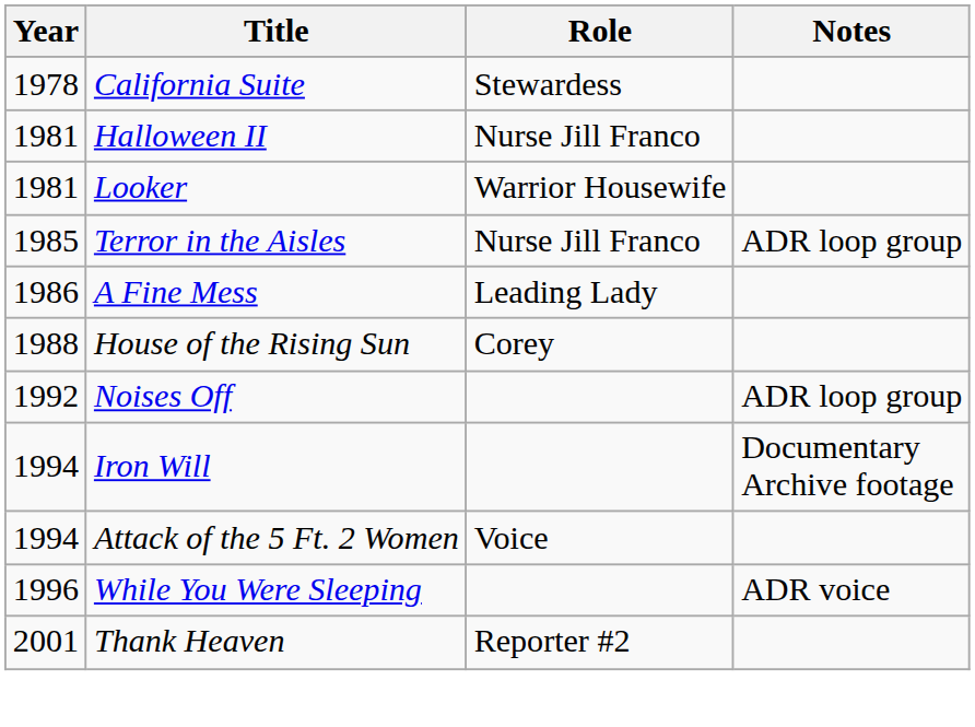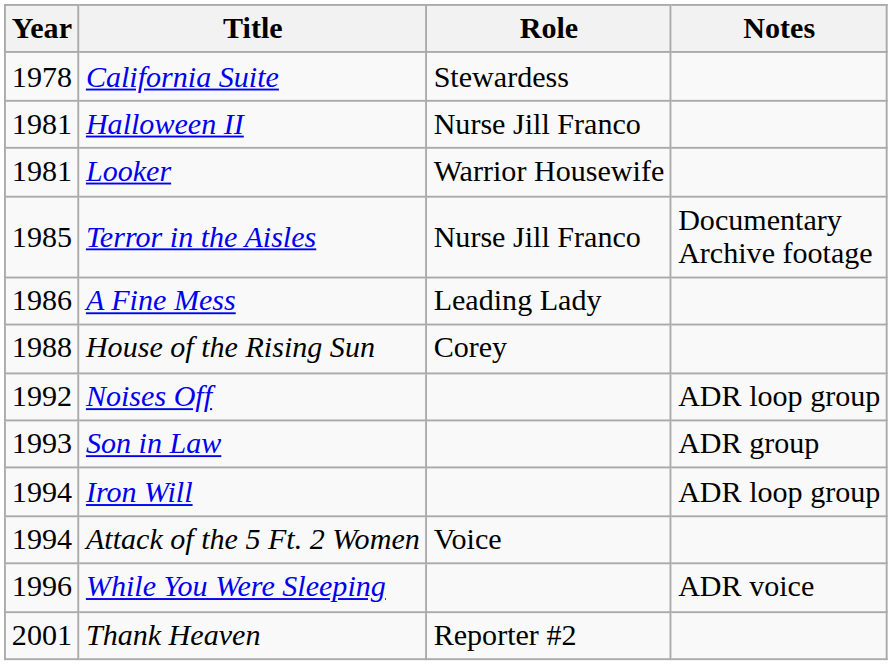Terror in the Aisles | Notes: ADR loop group -> Documentary Archive footage
+ row: 1993 | Son in Law | ADR group
Iron Will | Notes: Documentary Archive footage -> ADR loop group
